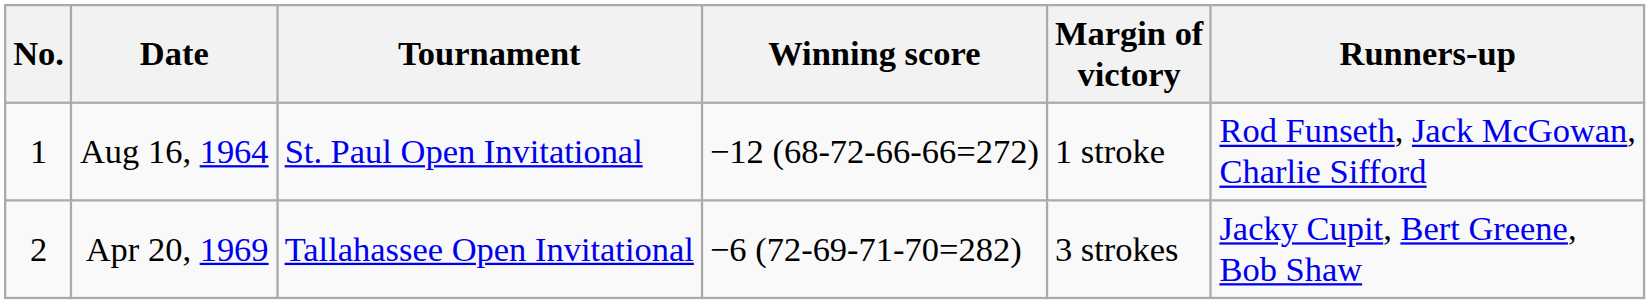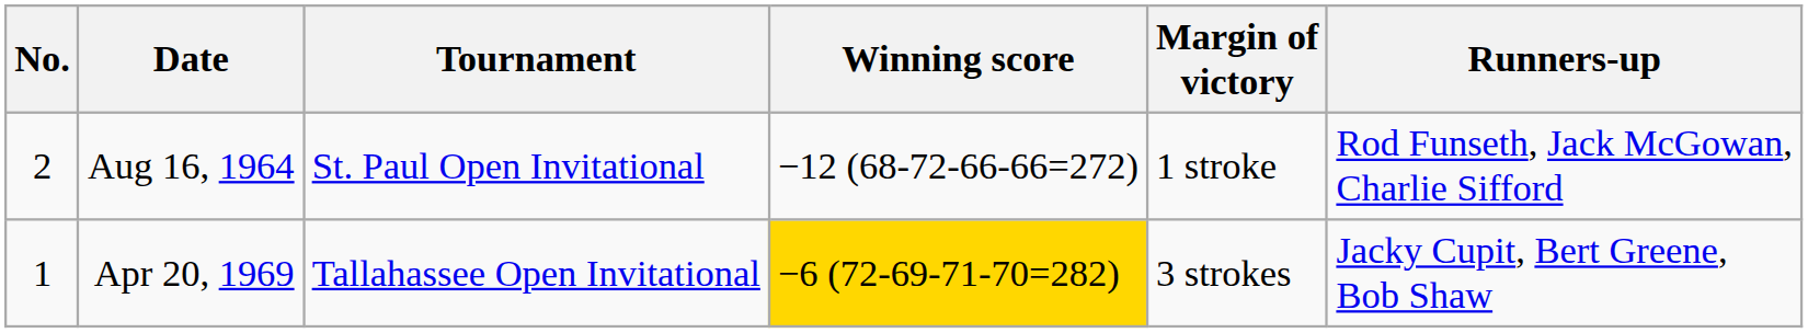Aug 16, 1964 | No.: 1 -> 2
Apr 20, 1969 | No.: 2 -> 1
Apr 20, 1969 | Winning score: no background -> gold background
